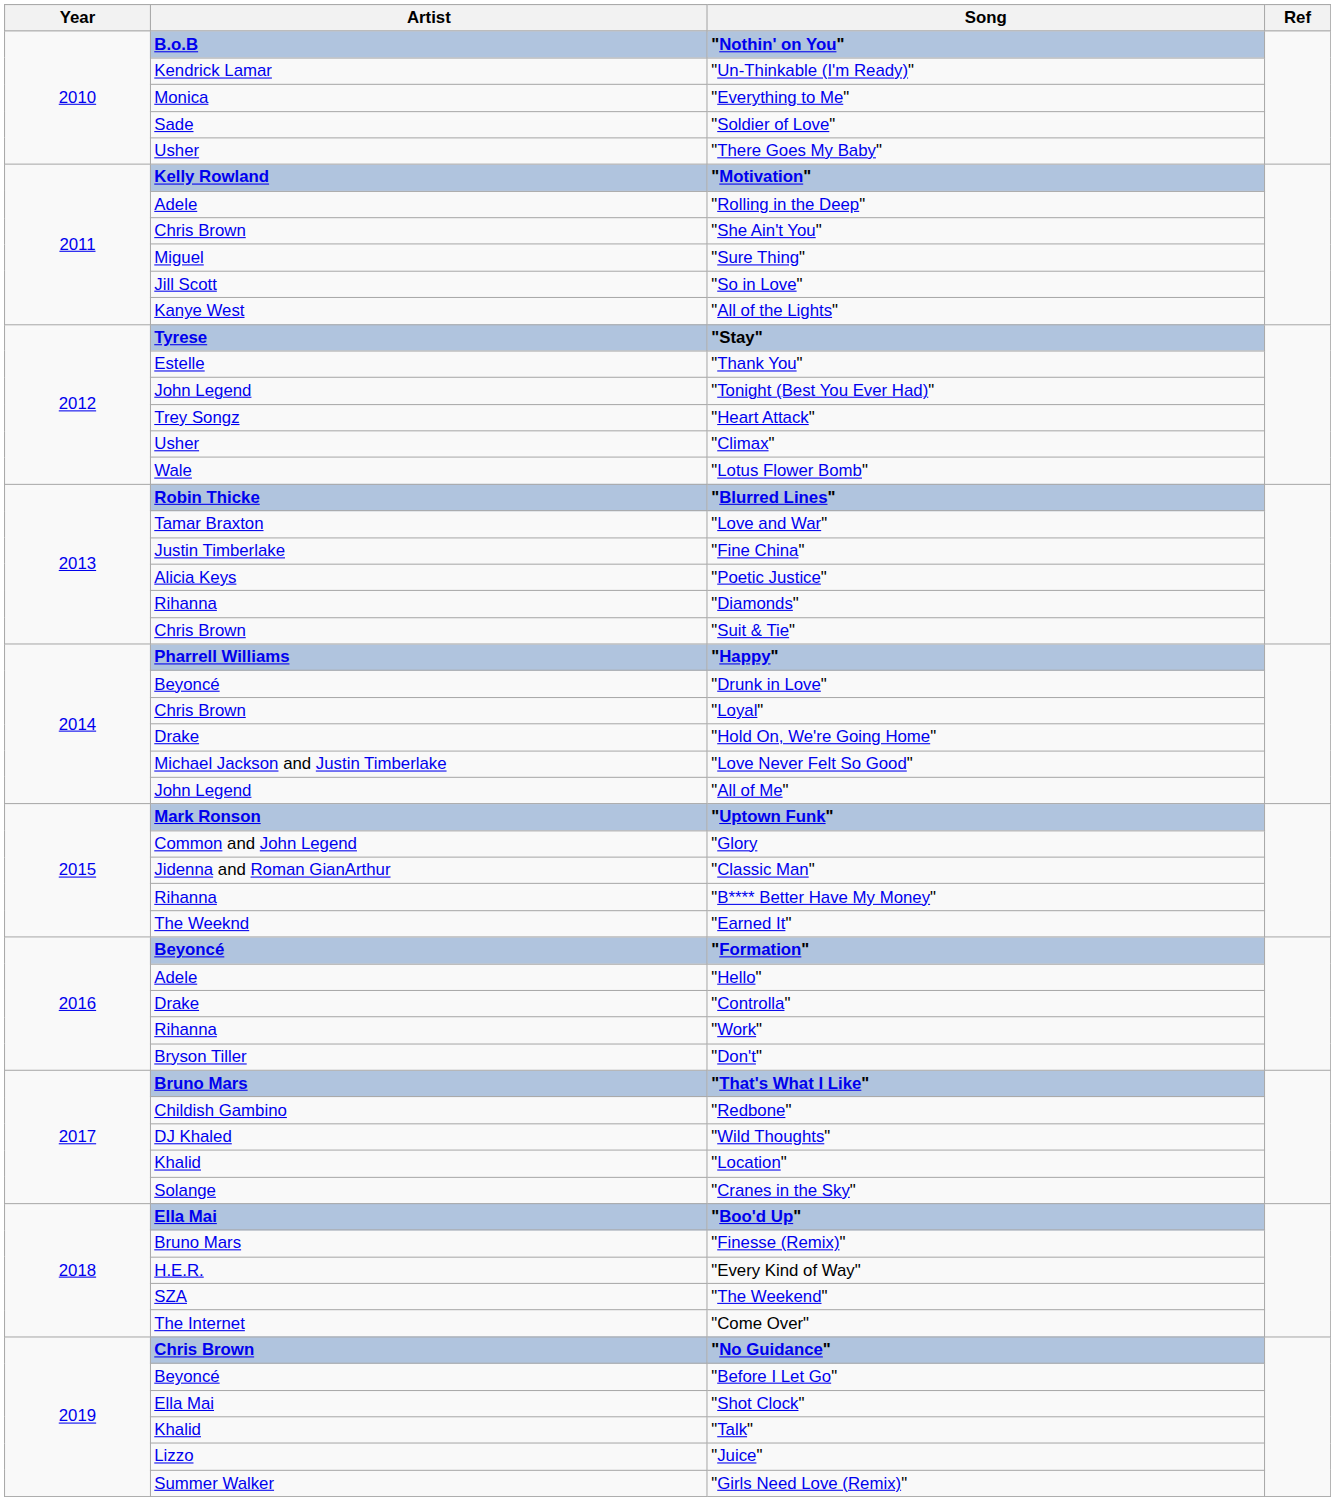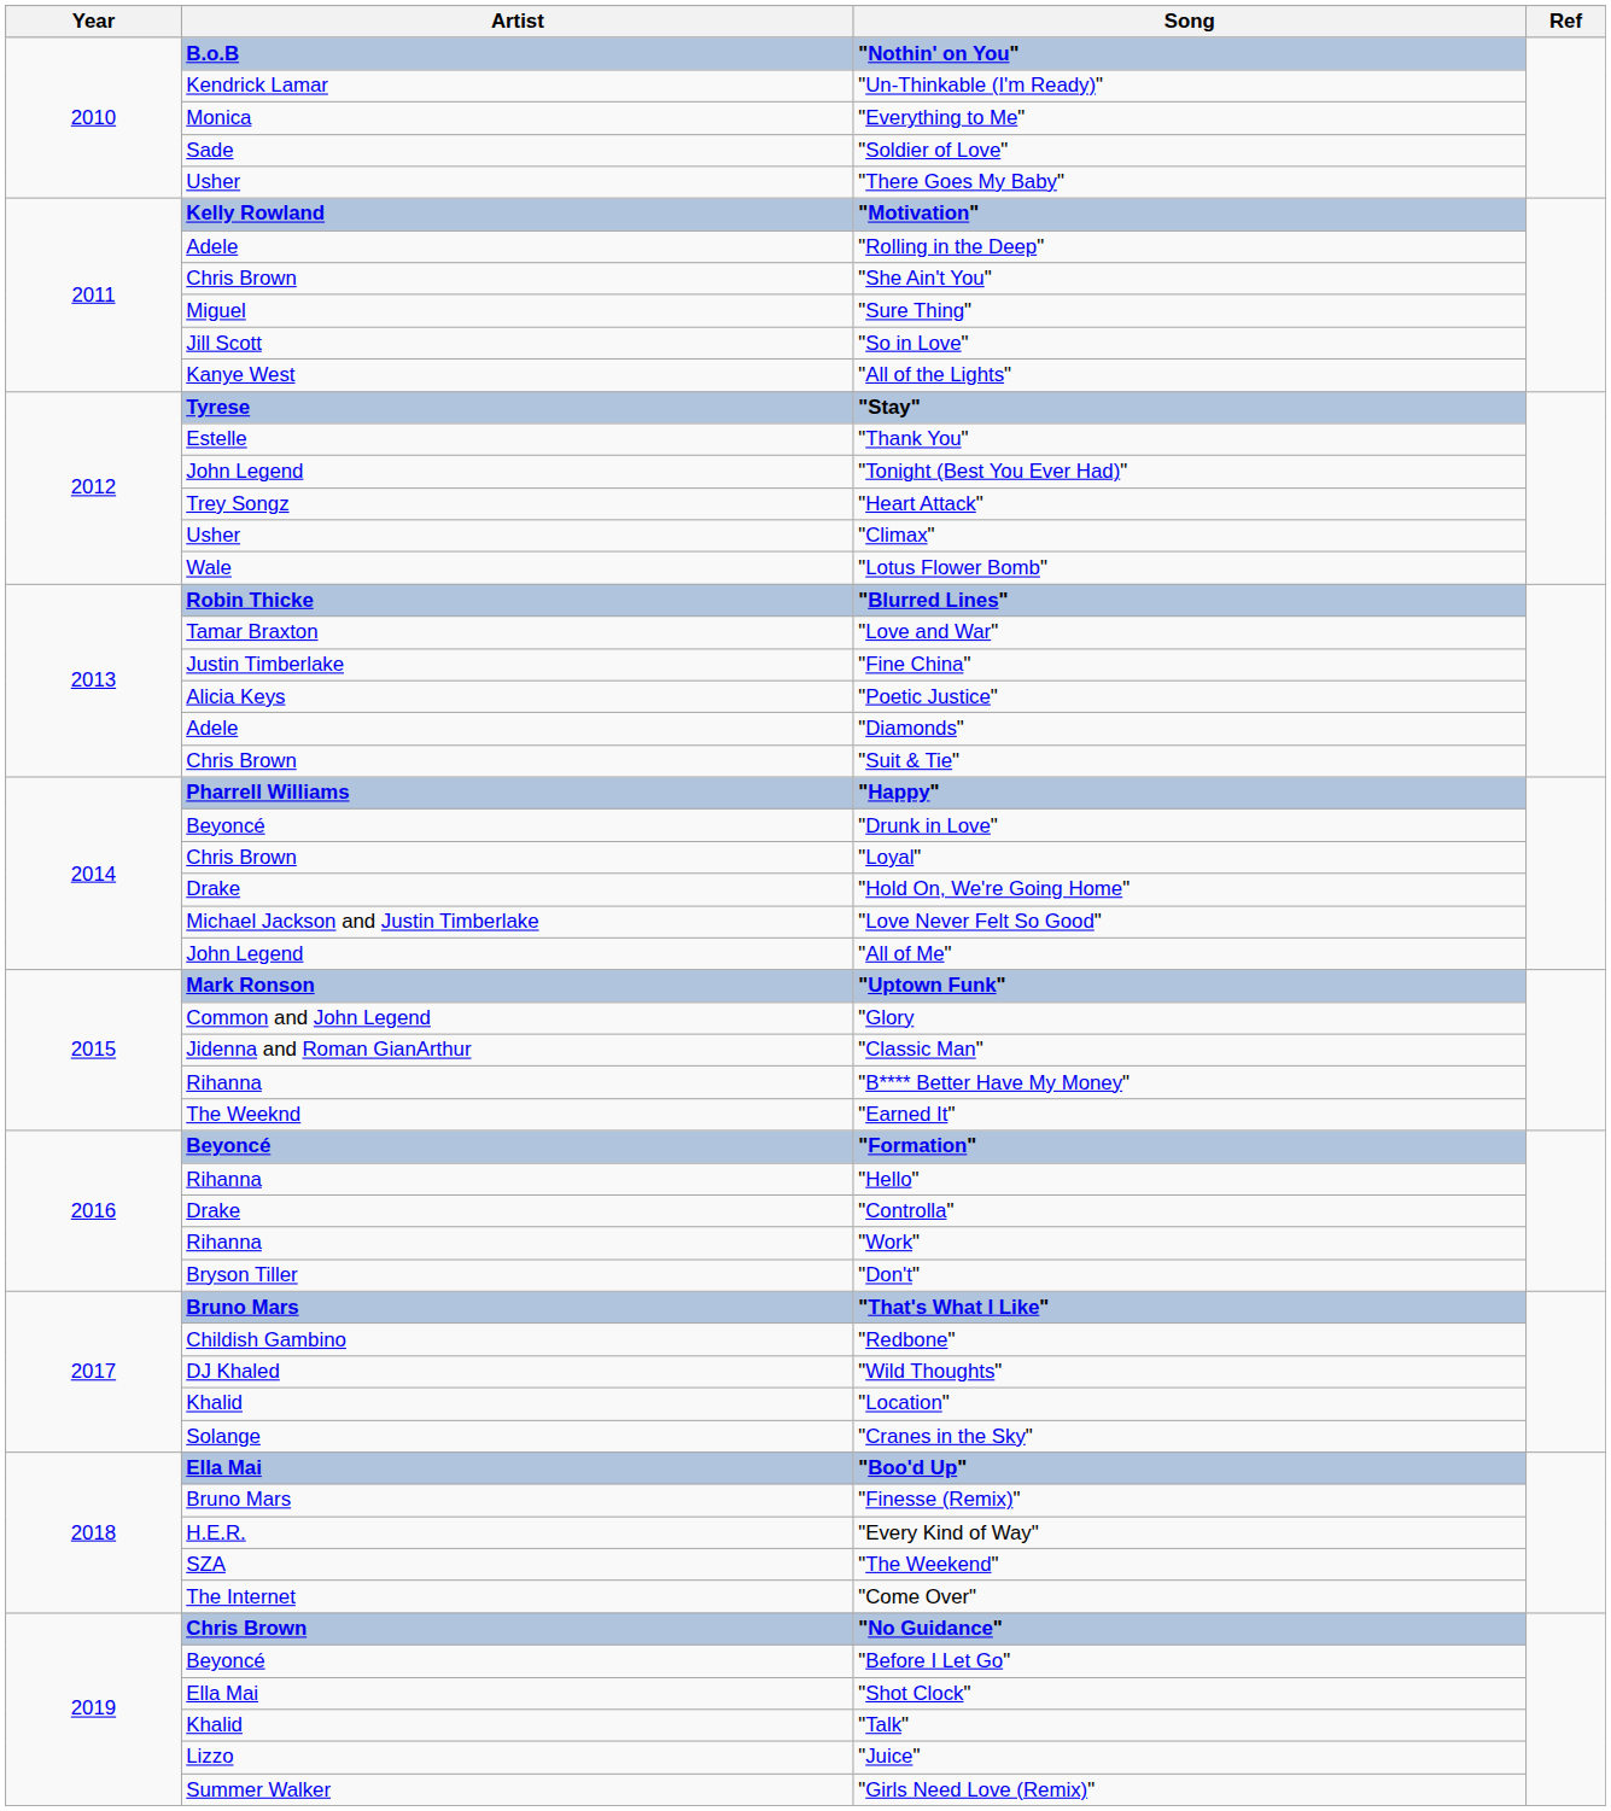"Diamonds" | Artist: Rihanna -> Adele
"Hello" | Artist: Adele -> Rihanna
